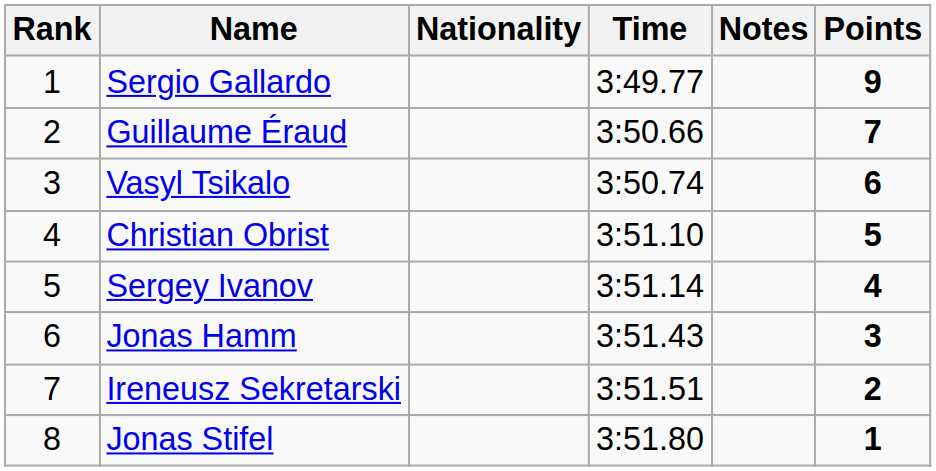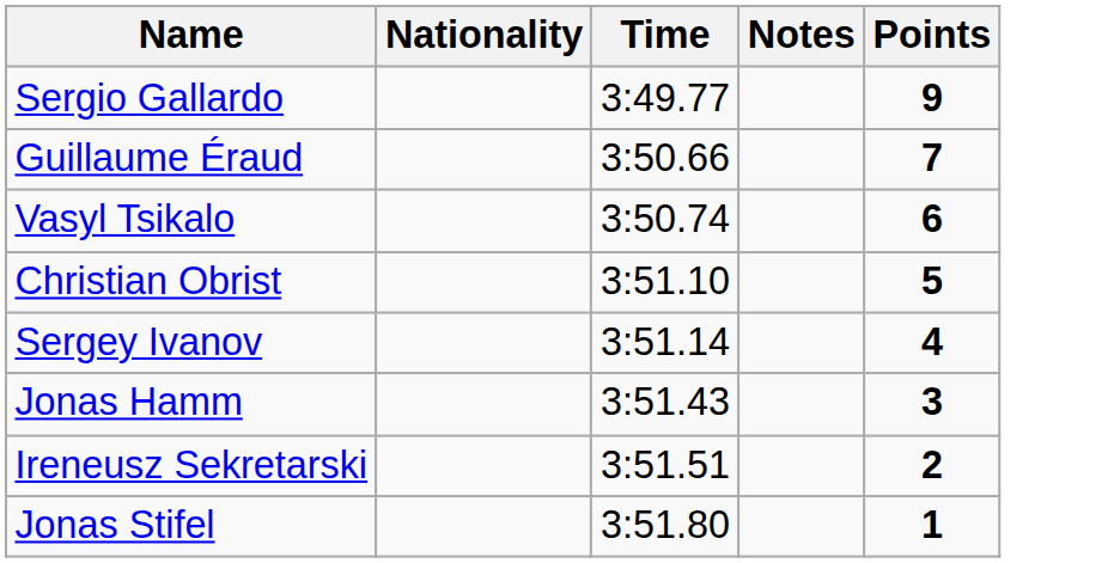- column: Rank | 1 | 2 | 3 | 4 | 5 | 6 | 7 | 8
